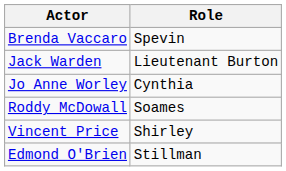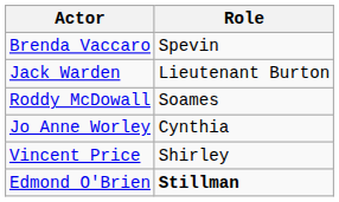rows swapped: Roddy McDowall <-> Jo Anne Worley
Edmond O'Brien | Role: normal -> bold
